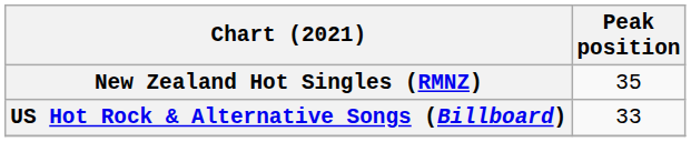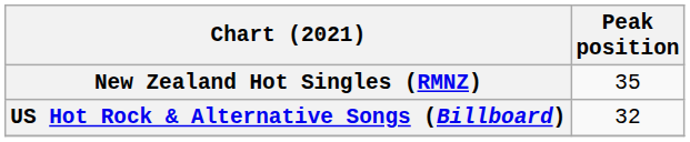US Hot Rock & Alternative Songs (Billboard) | Peak position: 33 -> 32
